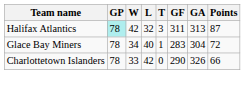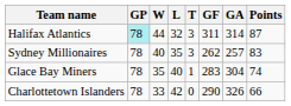Halifax Atlantics | W: 42 -> 44
Halifax Atlantics | GA: 313 -> 314
+ row: Sydney Millionaires | 78 | 40 | 35 | 3 | 262 | 257 | 83
Glace Bay Miners | W: 34 -> 35
Glace Bay Miners | Points: 72 -> 74
